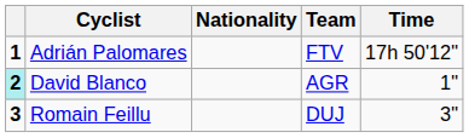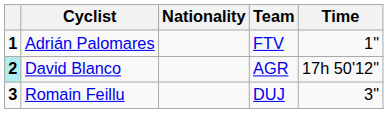Adrián Palomares | Time: 17h 50'12" -> 1"
David Blanco | Time: 1" -> 17h 50'12"
